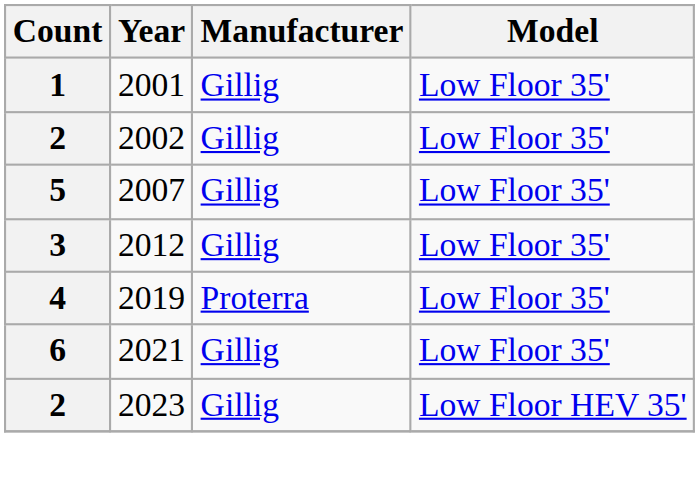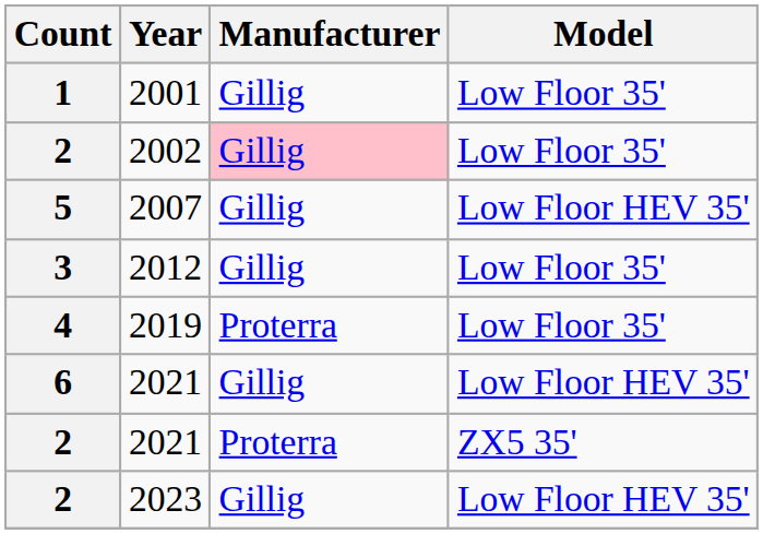2002 | Manufacturer: no background -> pink background
2007 | Model: Low Floor 35' -> Low Floor HEV 35'
6 / 2021 | Model: Low Floor 35' -> Low Floor HEV 35'
+ row: 2 | 2021 | Proterra | ZX5 35'
